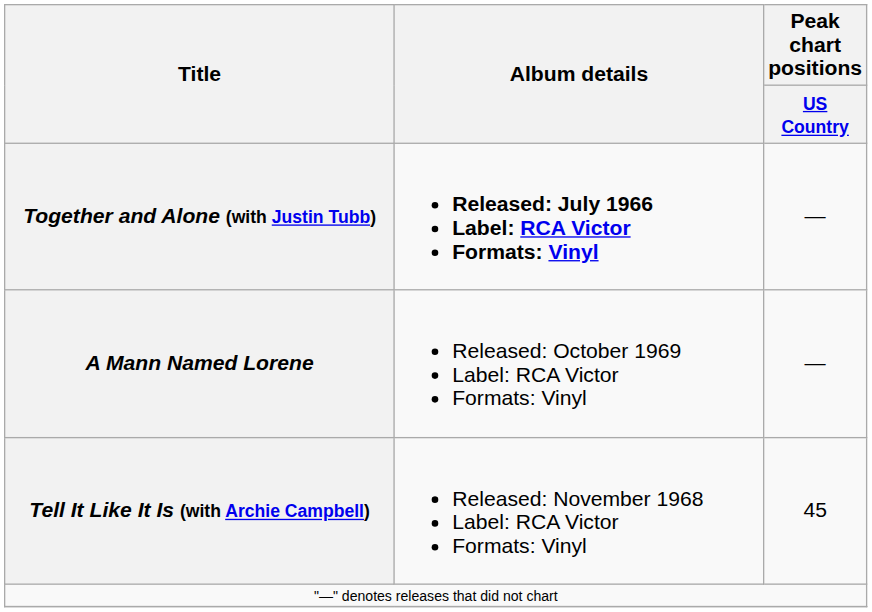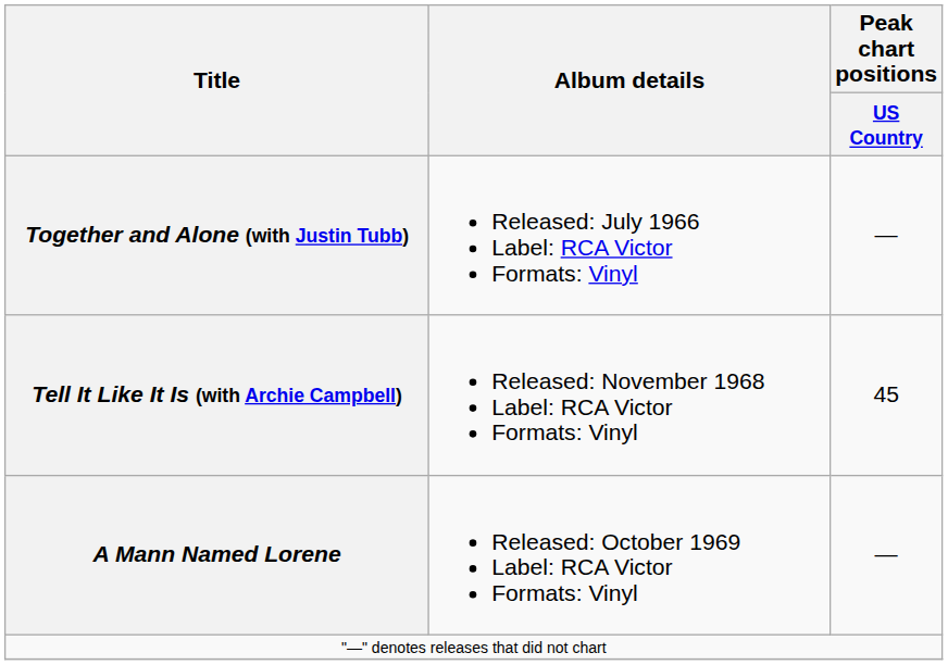Together and Alone (with Justin Tubb) | Album details: bold -> normal
rows swapped: Tell It Like It Is (with Archie Campbell) <-> A Mann Named Lorene
